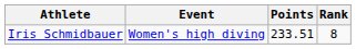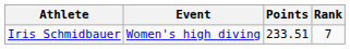Iris Schmidbauer | Rank: 8 -> 7
